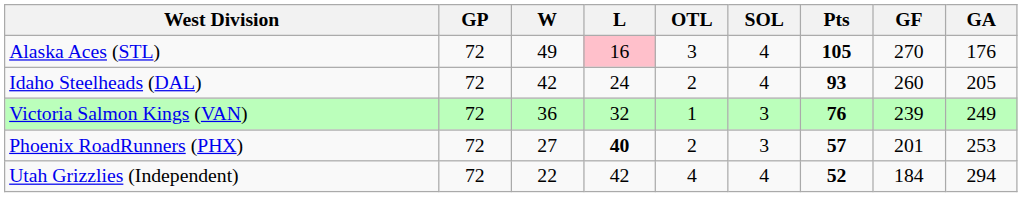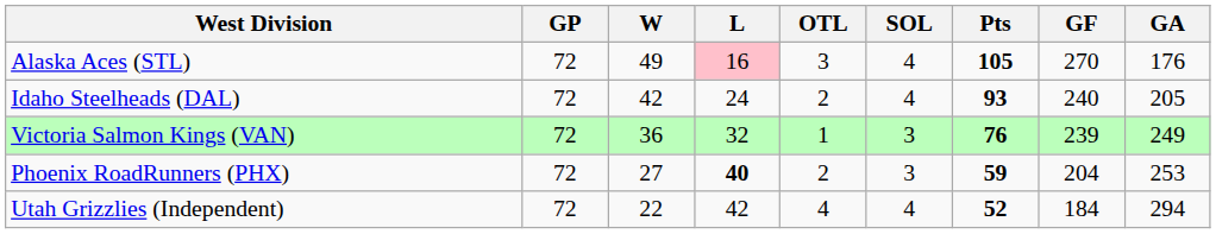Idaho Steelheads (DAL) | GF: 260 -> 240
Phoenix RoadRunners (PHX) | Pts: 57 -> 59
Phoenix RoadRunners (PHX) | GF: 201 -> 204
